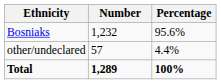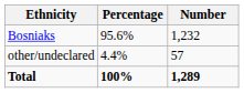columns swapped: Number <-> Percentage
